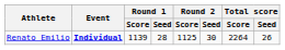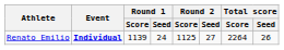Renato Emilio | Round 1 / Seed: 28 -> 24
Renato Emilio | Round 2 / Seed: 30 -> 27
